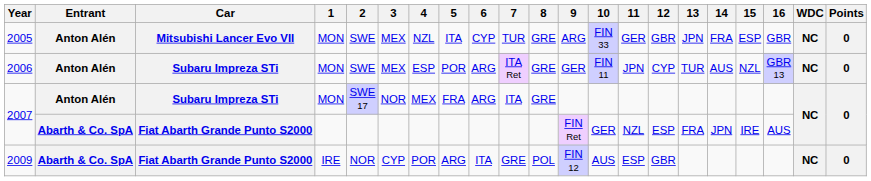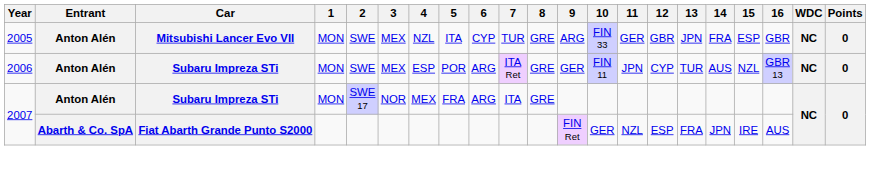- row: 2009 | Abarth & Co. SpA | Fiat Abarth Grande Punto S2000 | IRE | NOR | CYP | POR | ARG | ITA | GRE | POL | FIN 12 | AUS | ESP | GBR | NC | 0
